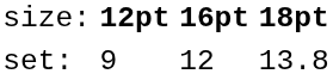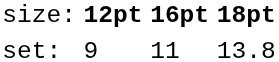set: | column 3: 12 -> 11
